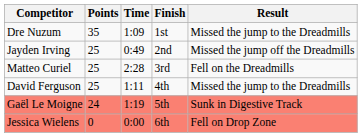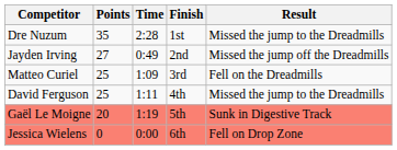Dre Nuzum | Time: 1:09 -> 2:28
Jayden Irving | Points: 25 -> 27
Matteo Curiel | Time: 2:28 -> 1:09
Gaël Le Moigne | Points: 24 -> 20
